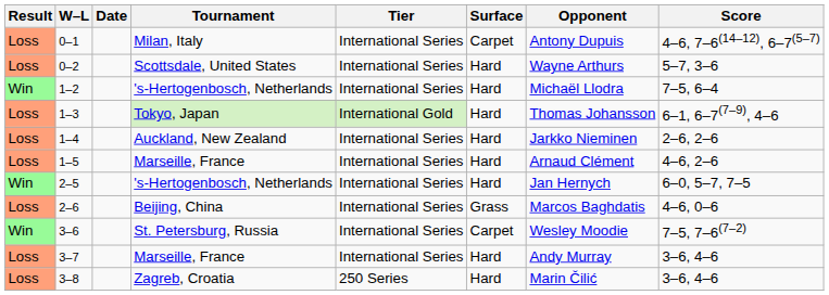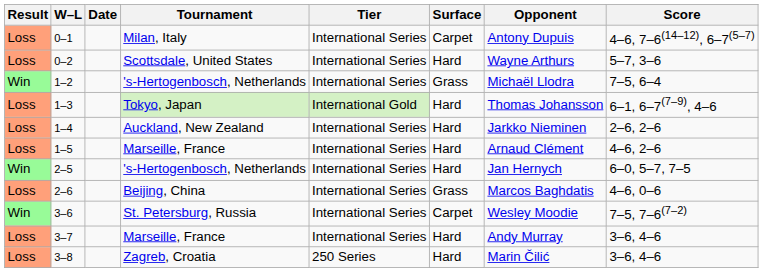1–2 | Surface: Hard -> Grass
